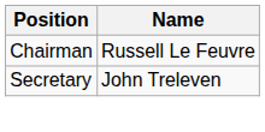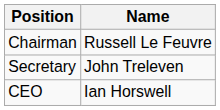+ row: CEO | Ian Horswell
